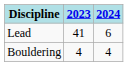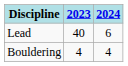Lead | 2023: 41 -> 40
